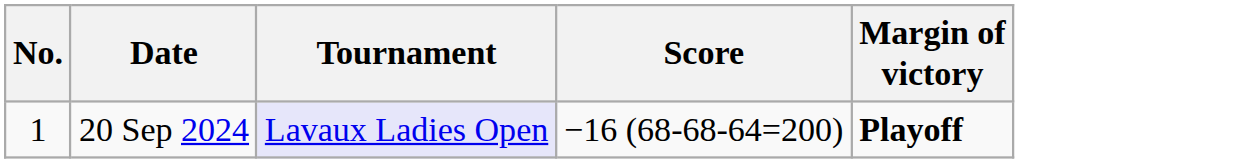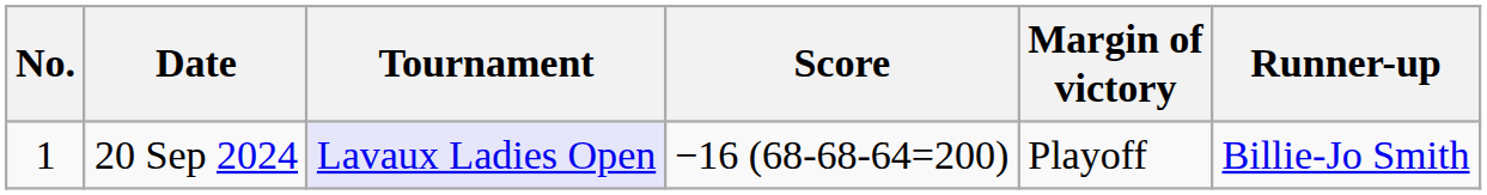+ column: Runner-up | Billie-Jo Smith
20 Sep 2024 | Margin of victory: bold -> normal
